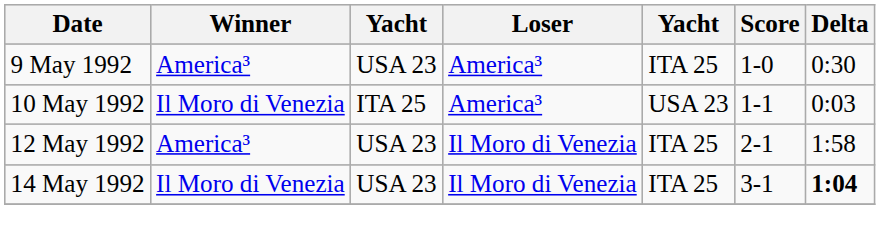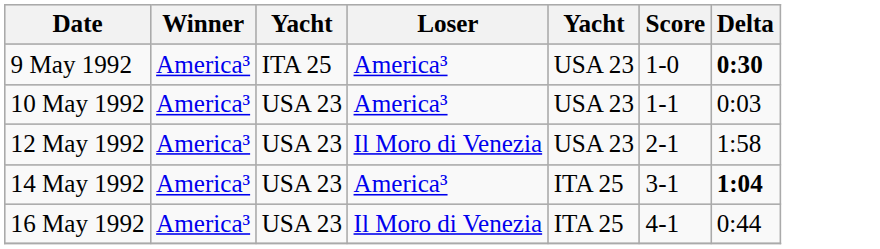9 May 1992 | column 3: USA 23 -> ITA 25
9 May 1992 | column 5: ITA 25 -> USA 23
9 May 1992 | Delta: normal -> bold
10 May 1992 | Winner: Il Moro di Venezia -> America³
10 May 1992 | column 3: ITA 25 -> USA 23
12 May 1992 | column 5: ITA 25 -> USA 23
14 May 1992 | Winner: Il Moro di Venezia -> America³
14 May 1992 | Loser: Il Moro di Venezia -> America³
+ row: 16 May 1992 | America³ | USA 23 | Il Moro di Venezia | ITA 25 | 4-1 | 0:44
